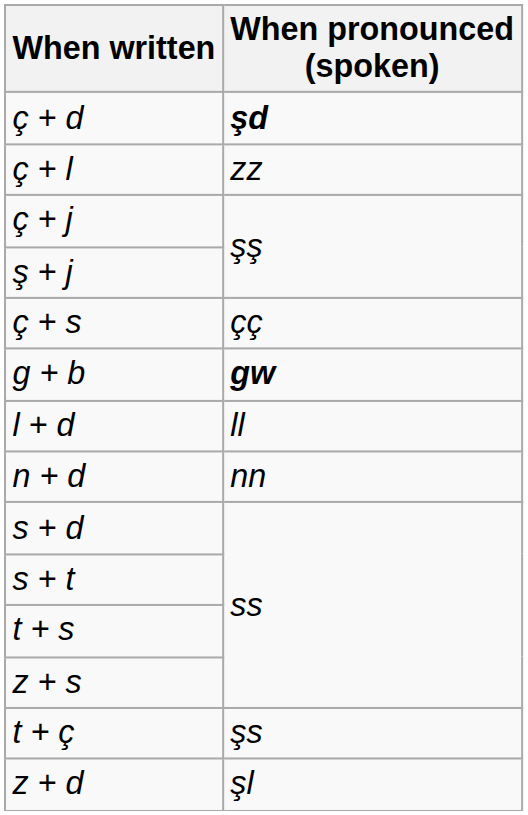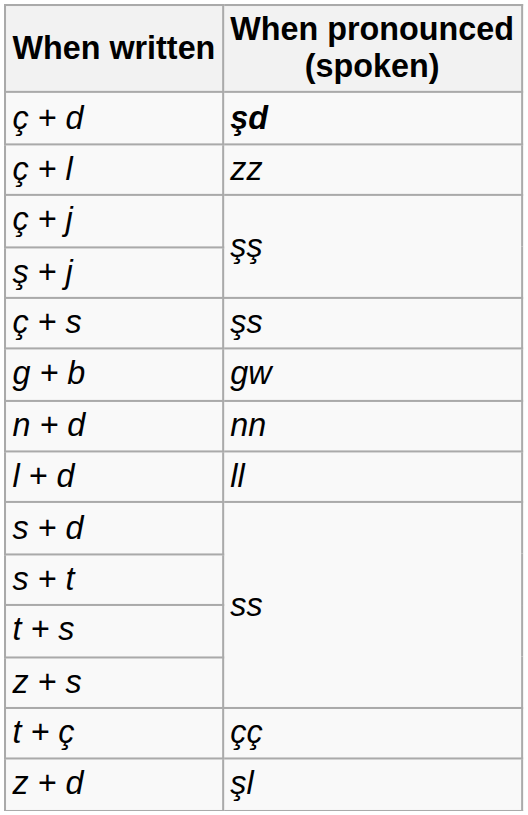ç + s | When pronounced (spoken): çç -> şs
g + b | When pronounced (spoken): bold -> normal
rows swapped: l + d <-> n + d
t + ç | When pronounced (spoken): şs -> çç
